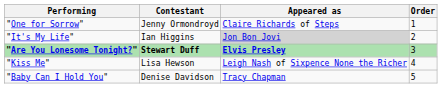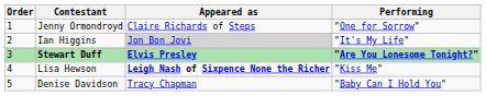columns swapped: Order <-> Performing
Lisa Hewson | Appeared as: normal -> bold
